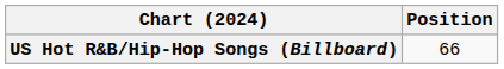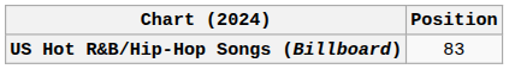US Hot R&B/Hip-Hop Songs (Billboard) | Position: 66 -> 83
